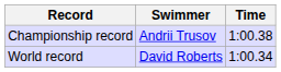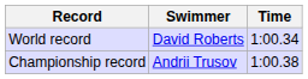rows swapped: World record <-> Championship record
